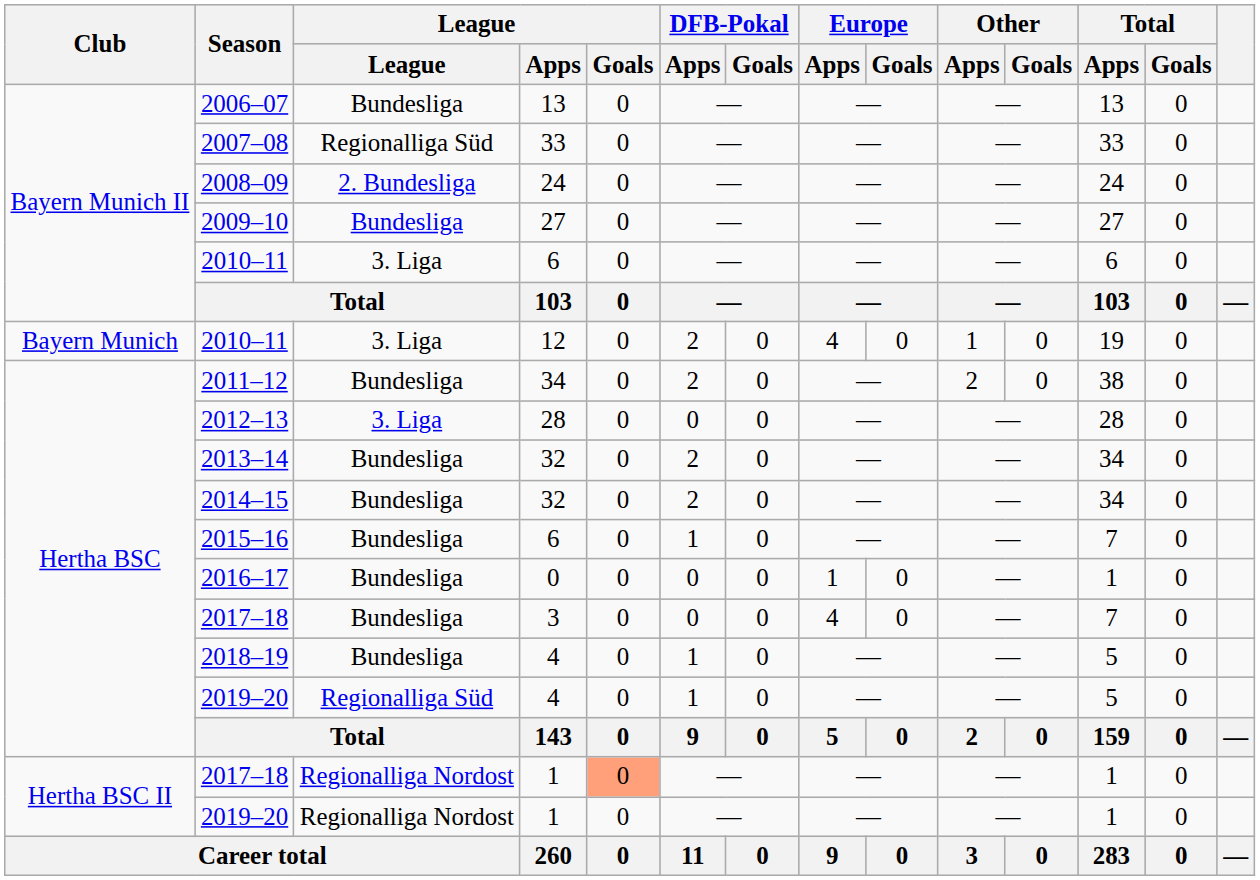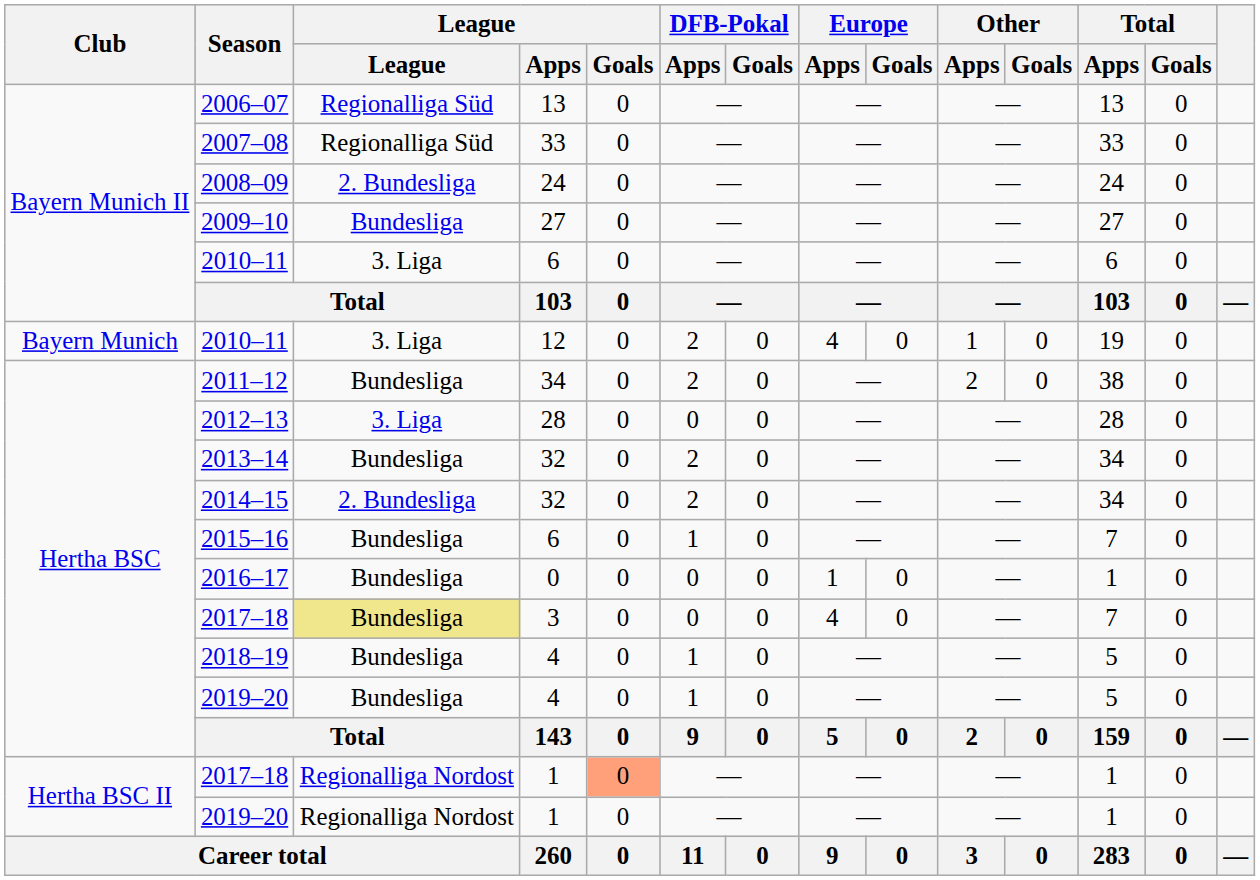2006–07 | League: Bundesliga -> Regionalliga Süd
2014–15 | League: Bundesliga -> 2. Bundesliga
2017–18 / 3 | League: no background -> khaki background
2019–20 / 4 | League: Regionalliga Süd -> Bundesliga
